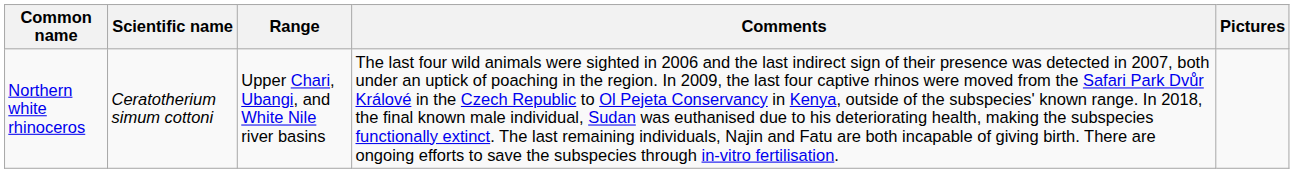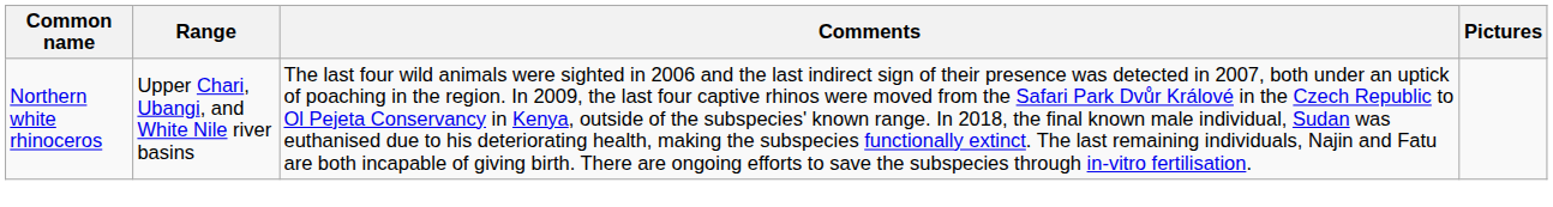- column: Scientific name | Ceratotherium simum cottoni
